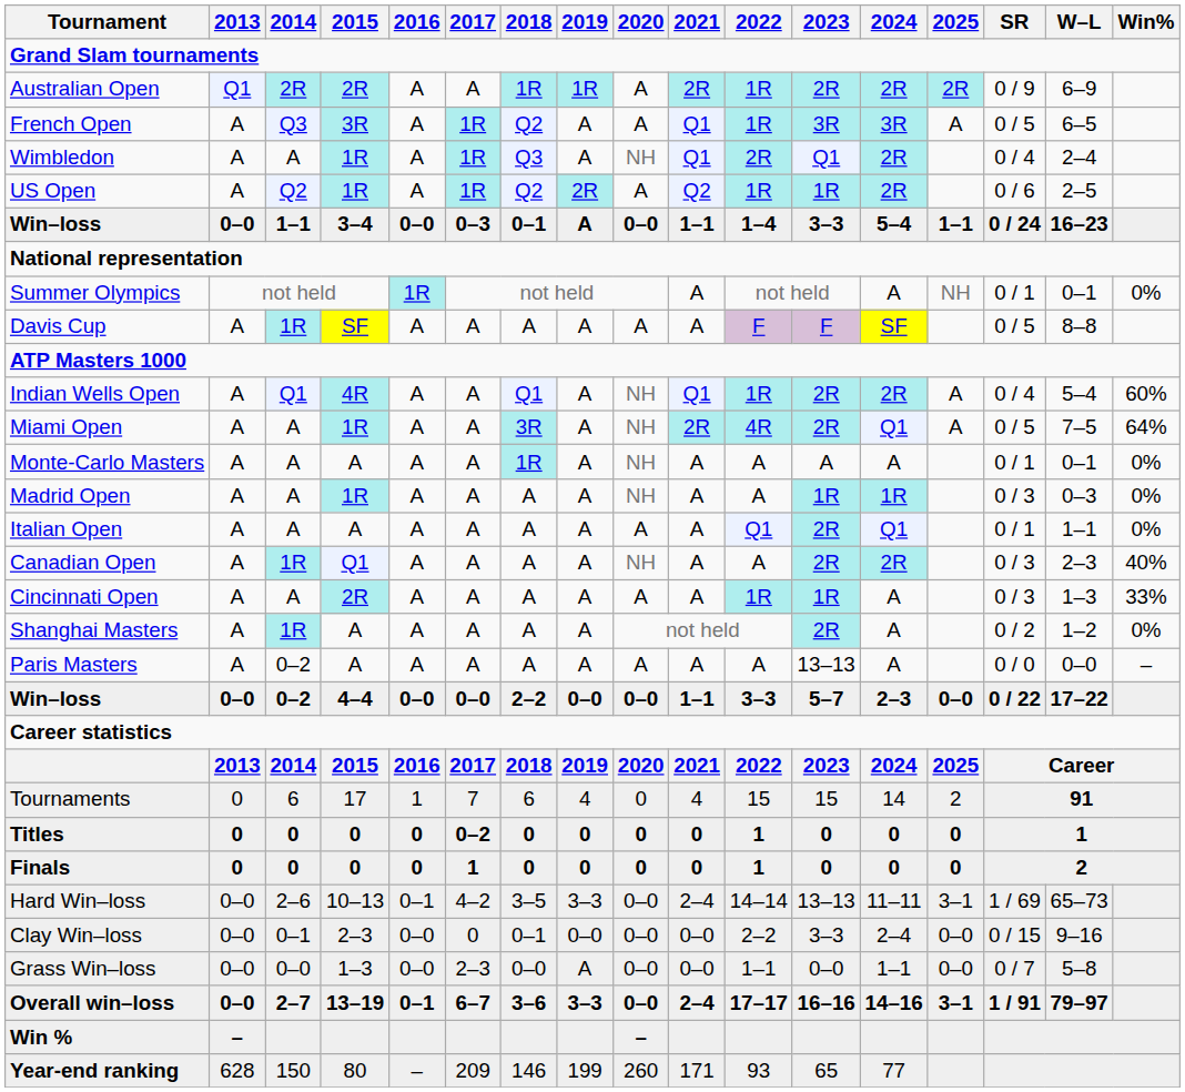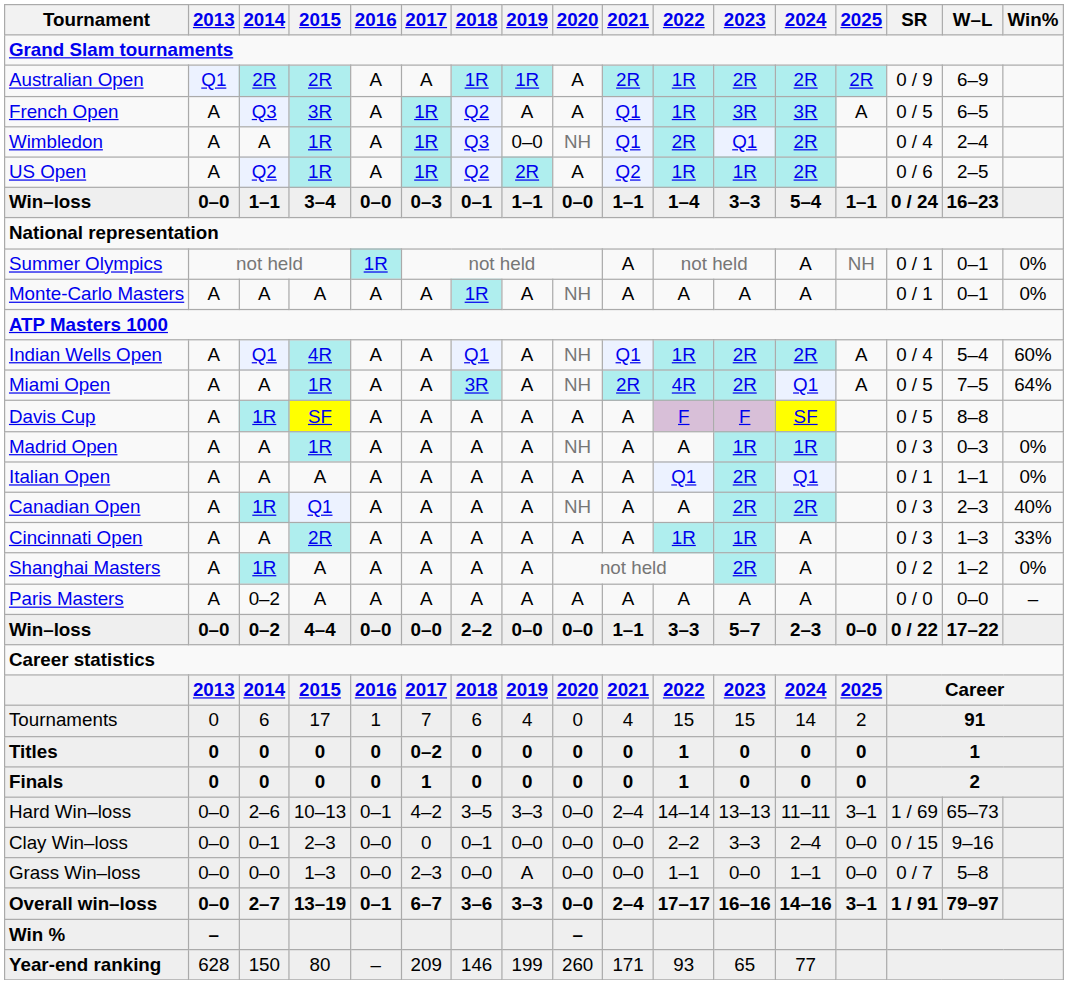Wimbledon | 2019: A -> 0–0
Win–loss / 3–4 | 2019: A -> 1–1
rows swapped: Davis Cup <-> Monte-Carlo Masters
Paris Masters | 2023: 13–13 -> A
